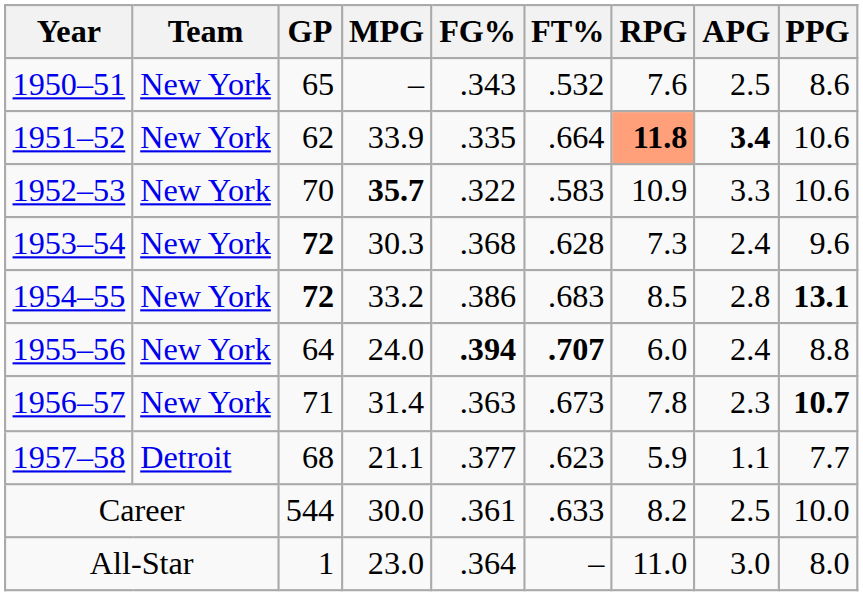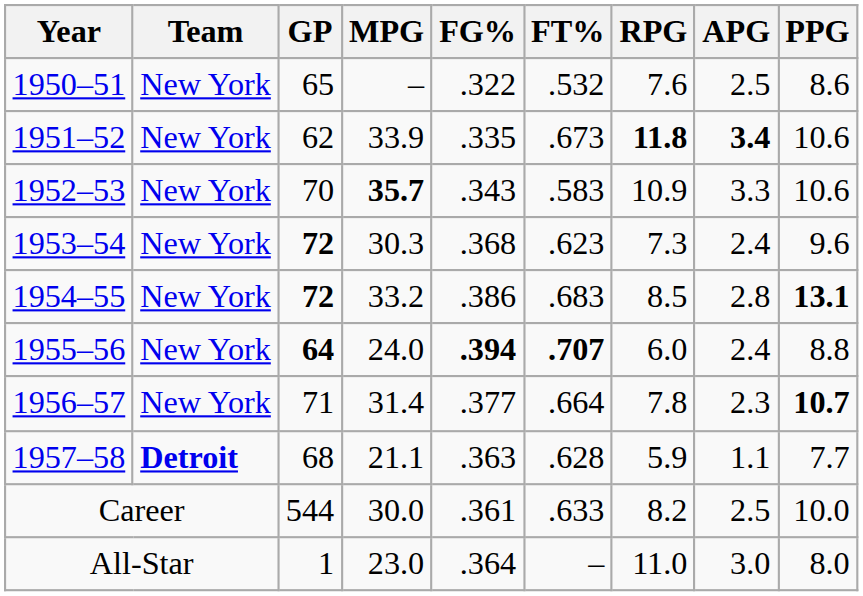1950–51 | FG%: .343 -> .322
1951–52 | FT%: .664 -> .673
1951–52 | RPG: lightsalmon background -> no background
1952–53 | FG%: .322 -> .343
1953–54 | FT%: .628 -> .623
1955–56 | GP: normal -> bold
1956–57 | FG%: .363 -> .377
1956–57 | FT%: .673 -> .664
1957–58 | Team: normal -> bold
1957–58 | FG%: .377 -> .363
1957–58 | FT%: .623 -> .628
